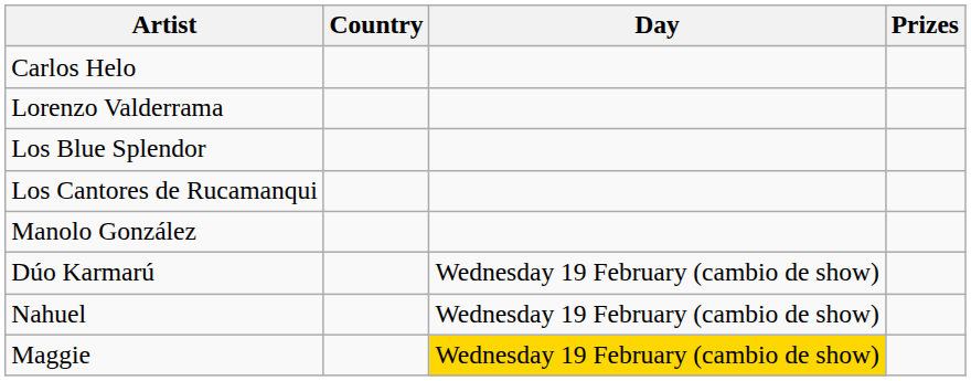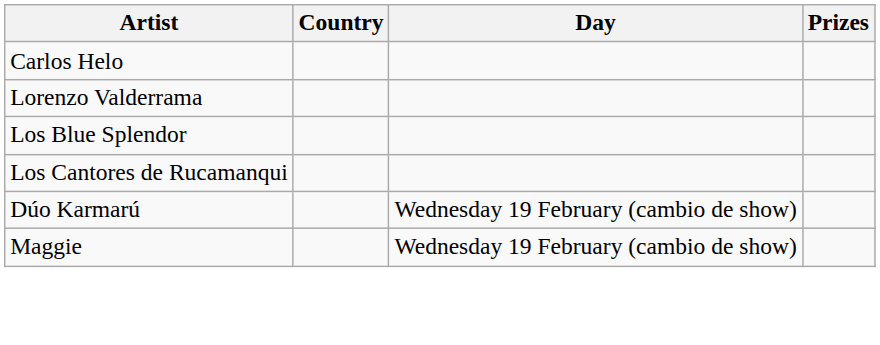- row: Manolo González
- row: Nahuel | Wednesday 19 February (cambio de show)
Maggie | Day: gold background -> no background
